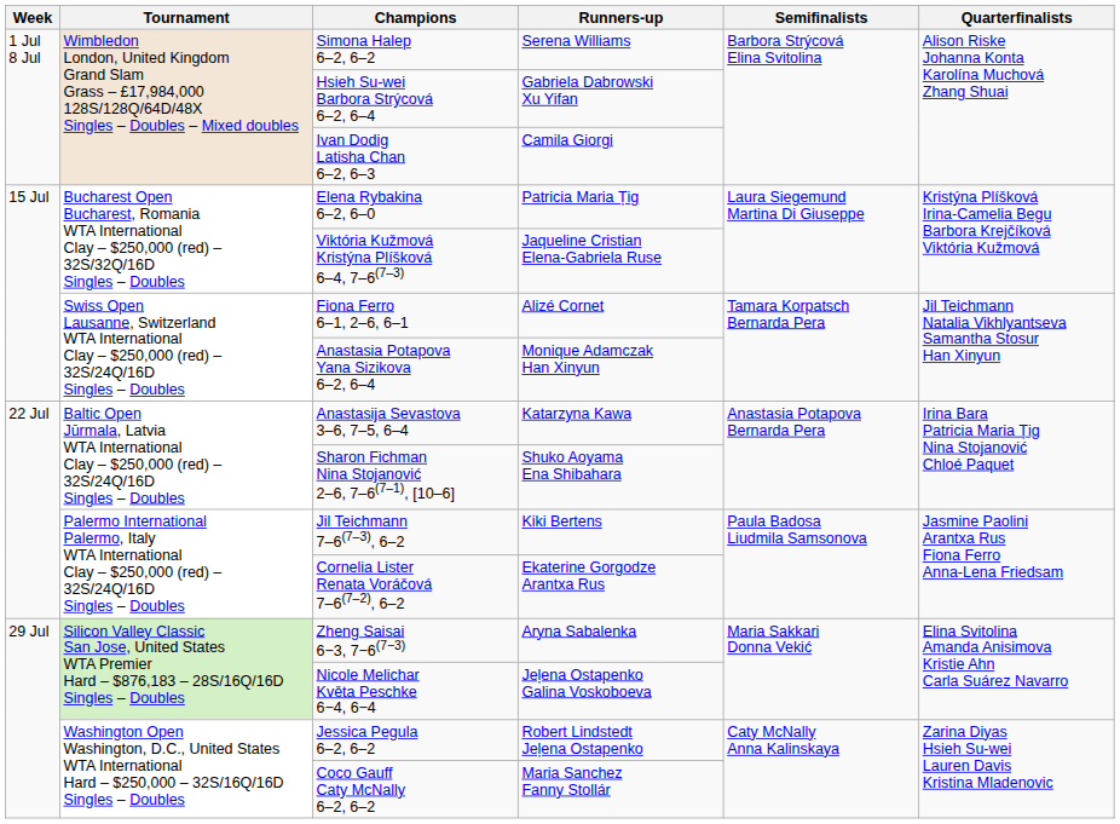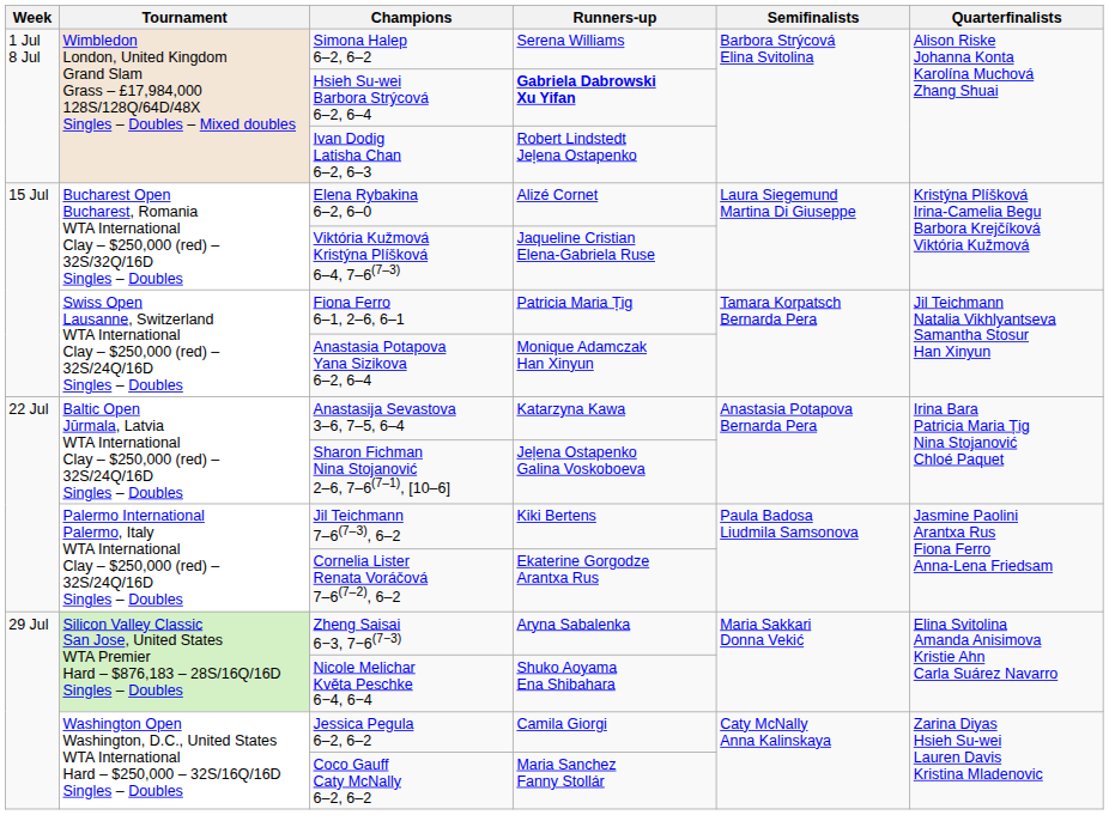Hsieh Su-wei Barbora Strýcová 6–2, 6–4 | Runners-up: normal -> bold
Ivan Dodig Latisha Chan 6–2, 6–3 | Runners-up: Camila Giorgi -> Robert Lindstedt Jeļena Ostapenko
Elena Rybakina 6–2, 6–0 | Runners-up: Patricia Maria Țig -> Alizé Cornet
Fiona Ferro 6–1, 2–6, 6–1 | Runners-up: Alizé Cornet -> Patricia Maria Țig
Sharon Fichman Nina Stojanović 2–6, 7–6(7–1), [10–6] | Runners-up: Shuko Aoyama Ena Shibahara -> Jeļena Ostapenko Galina Voskoboeva
Nicole Melichar Květa Peschke 6−4, 6−4 | Runners-up: Jeļena Ostapenko Galina Voskoboeva -> Shuko Aoyama Ena Shibahara
Jessica Pegula 6–2, 6–2 | Runners-up: Robert Lindstedt Jeļena Ostapenko -> Camila Giorgi
